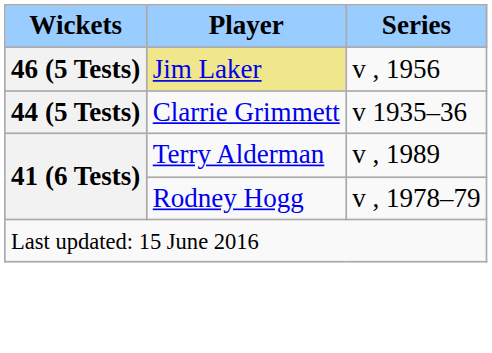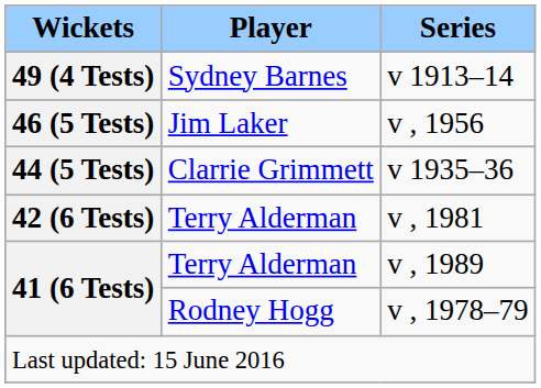+ row: 49 (4 Tests) | Sydney Barnes | v 1913–14
v , 1956 | Player: khaki background -> no background
+ row: 42 (6 Tests) | Terry Alderman | v , 1981
